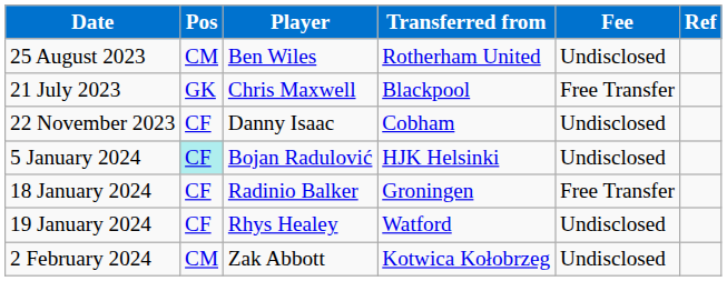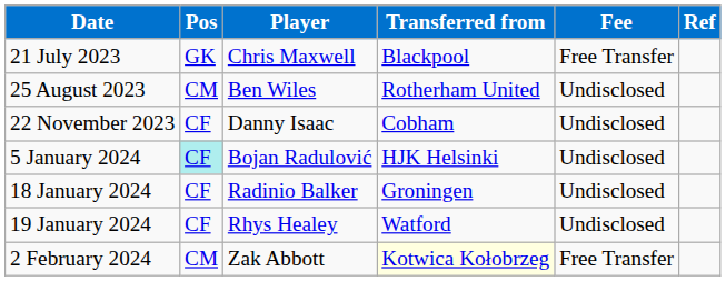rows swapped: 21 July 2023 <-> 25 August 2023
18 January 2024 | Fee: Free Transfer -> Undisclosed
2 February 2024 | Transferred from: no background -> lightyellow background
2 February 2024 | Fee: Undisclosed -> Free Transfer
